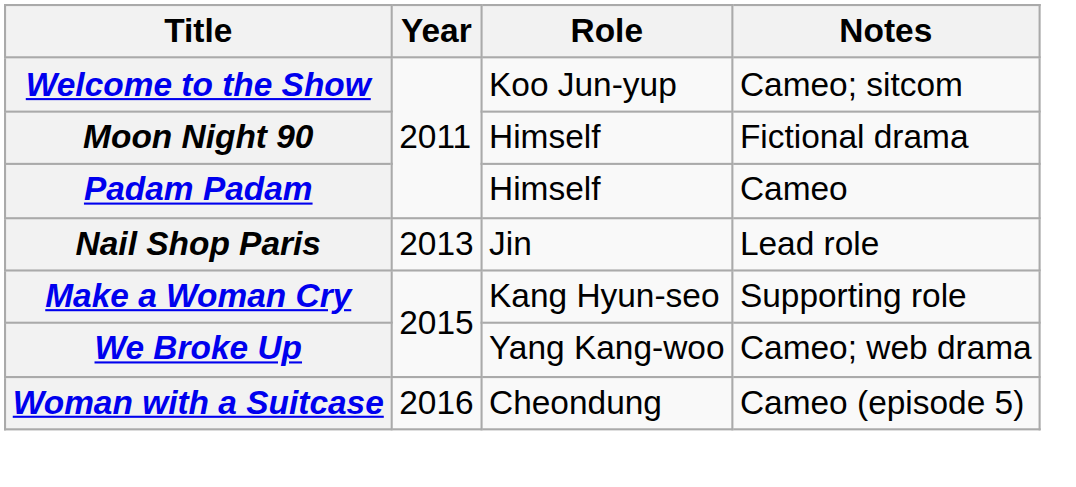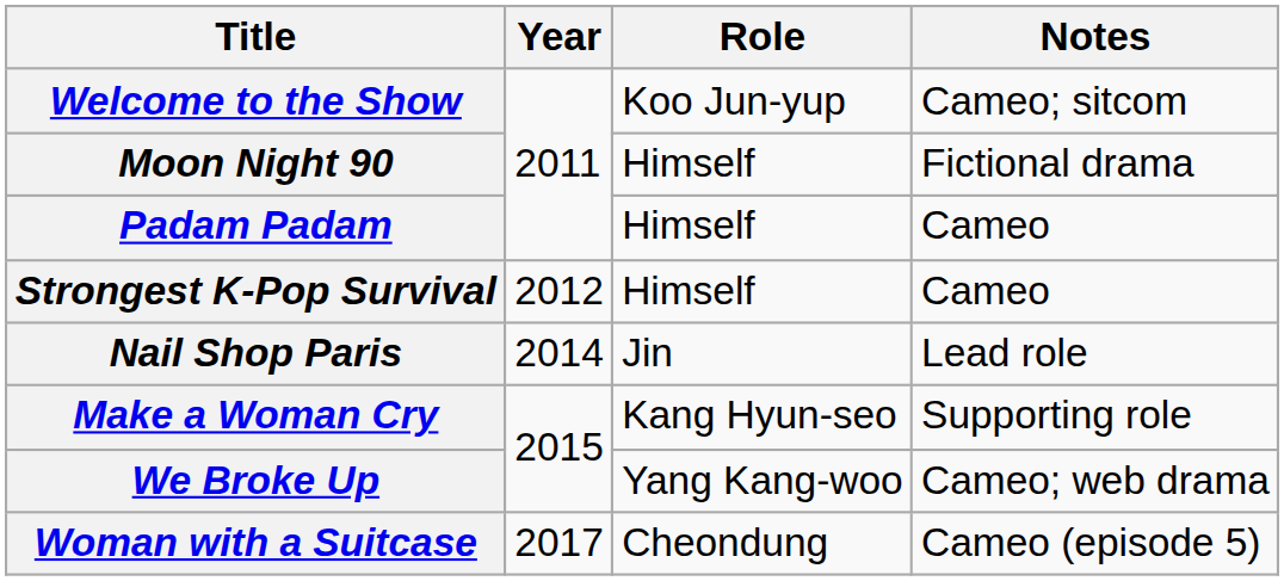+ row: Strongest K-Pop Survival | 2012 | Himself | Cameo
Nail Shop Paris | Year: 2013 -> 2014
Woman with a Suitcase | Year: 2016 -> 2017
